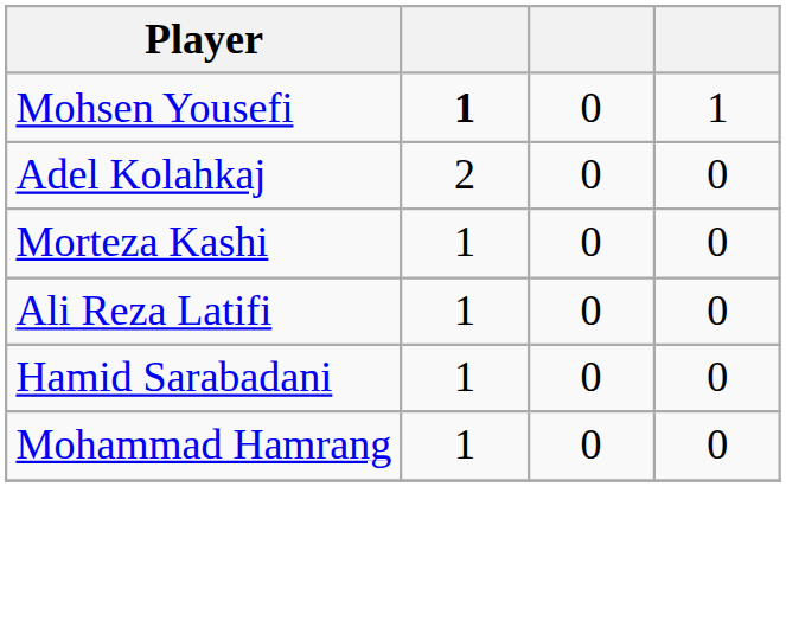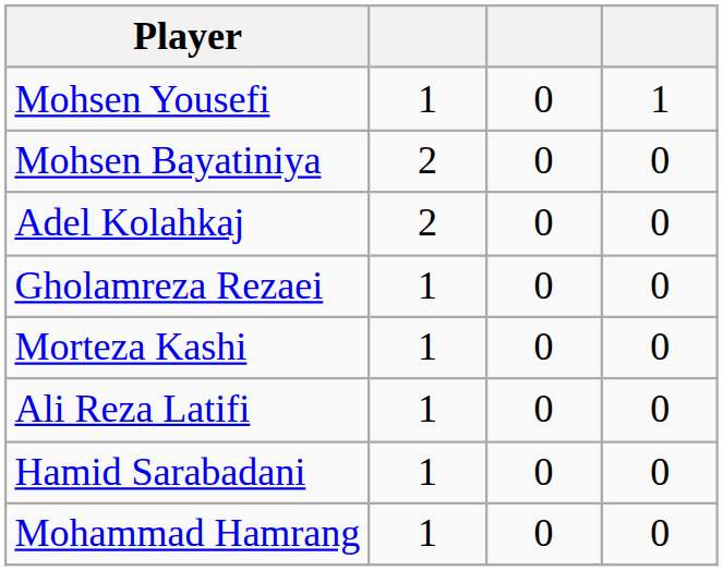Mohsen Yousefi | column 2: bold -> normal
+ row: Mohsen Bayatiniya | 2 | 0 | 0
+ row: Gholamreza Rezaei | 1 | 0 | 0
